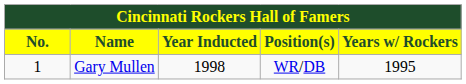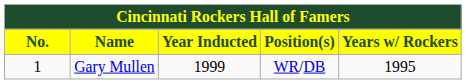Gary Mullen | Year Inducted: 1998 -> 1999
